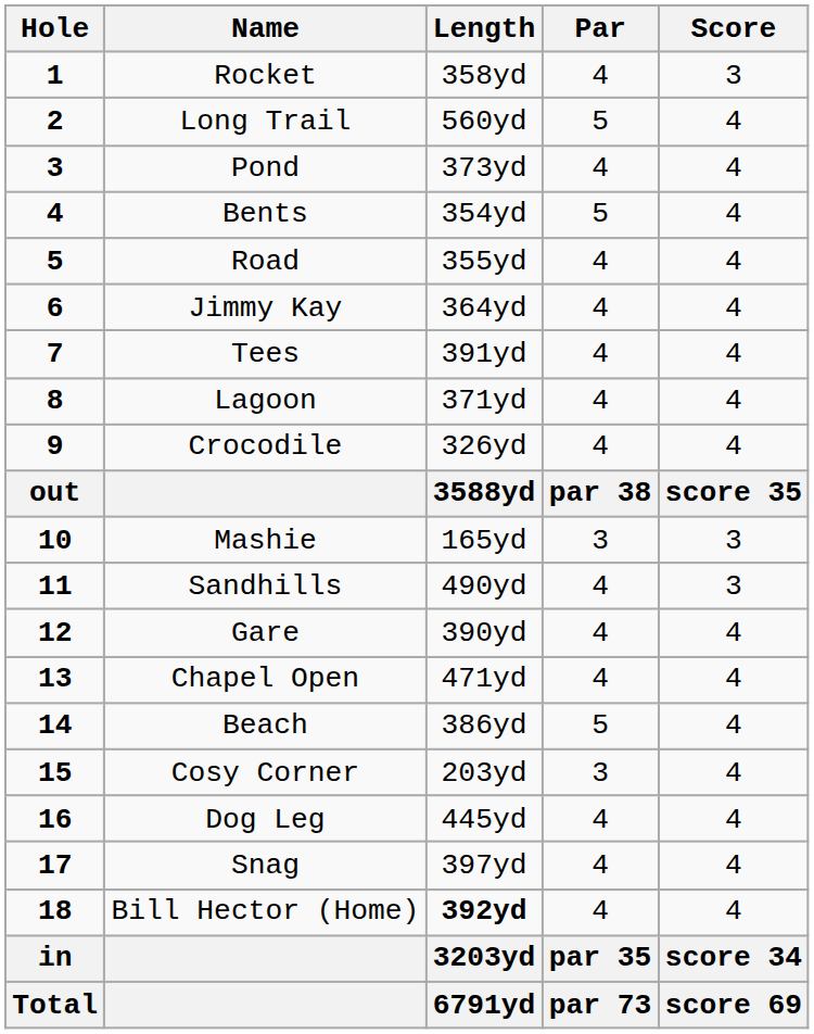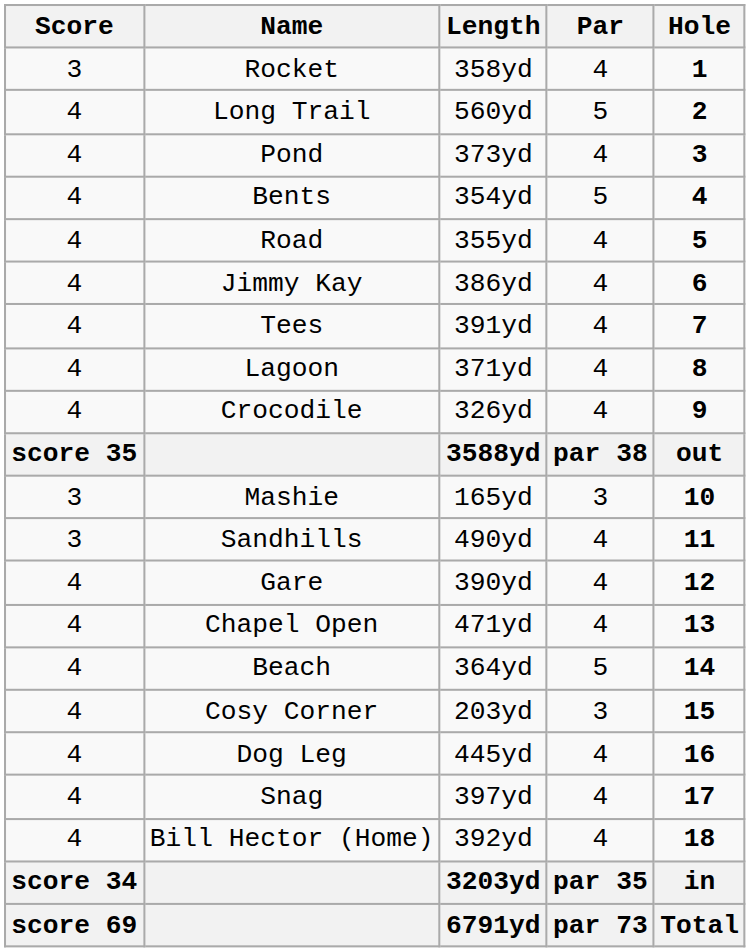columns swapped: Hole <-> Score
Jimmy Kay | Length: 364yd -> 386yd
Beach | Length: 386yd -> 364yd
Bill Hector (Home) | Length: bold -> normal
